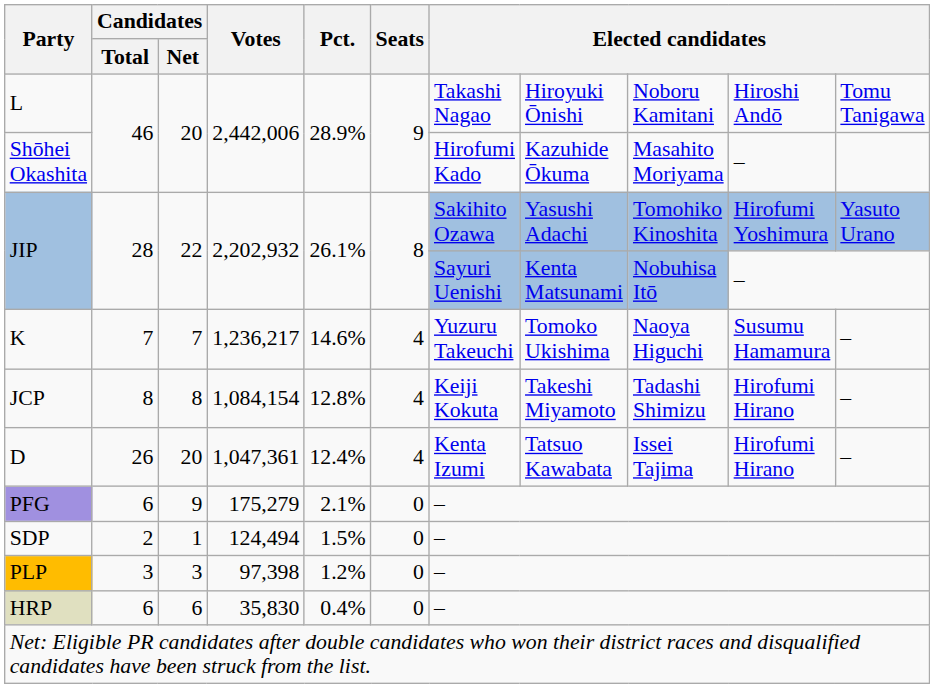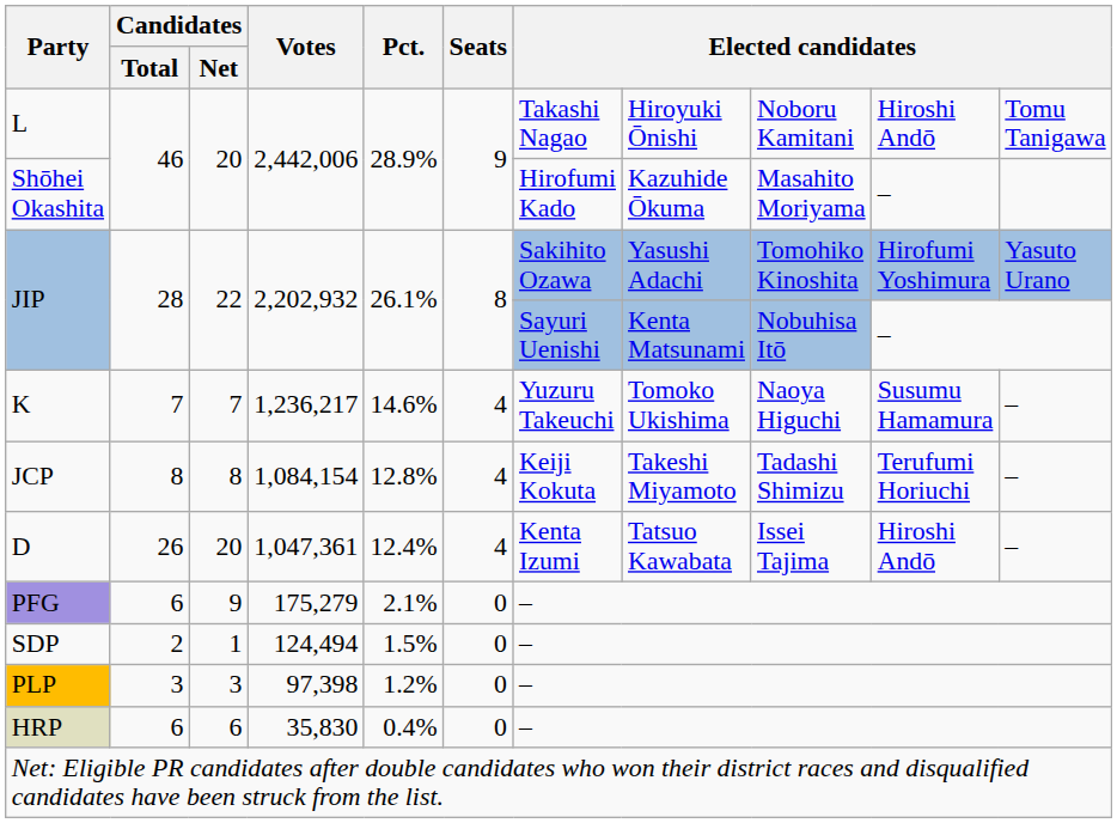JCP | column 10: Hirofumi Hirano -> Terufumi Horiuchi
D | column 10: Hirofumi Hirano -> Hiroshi Andō
